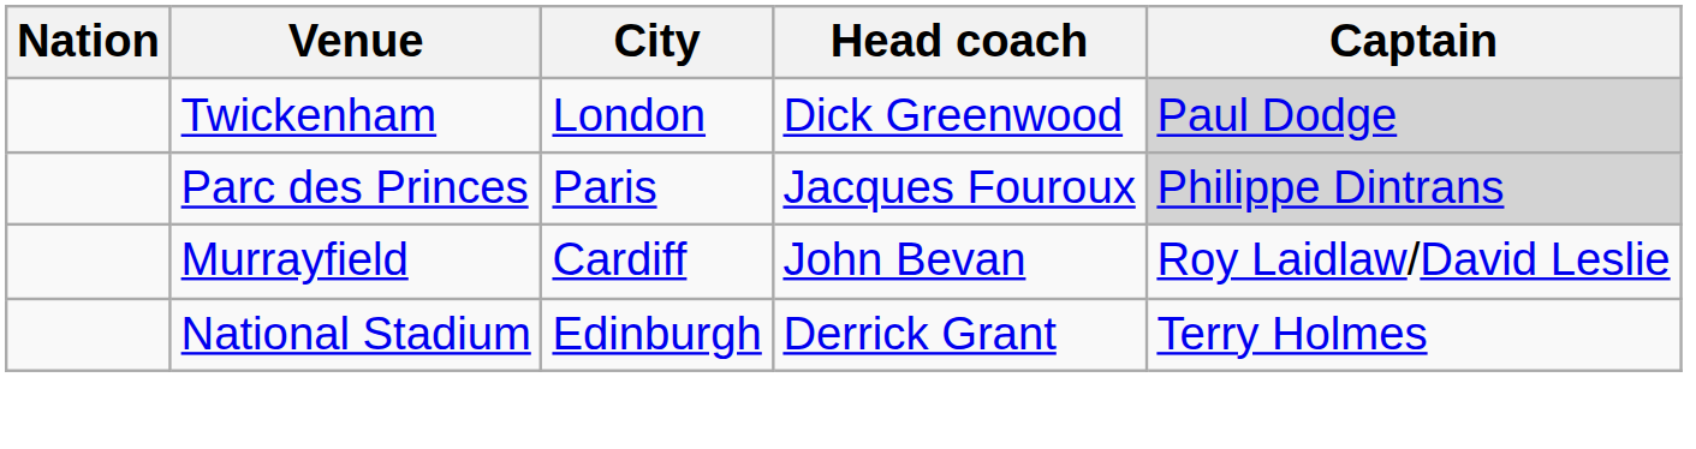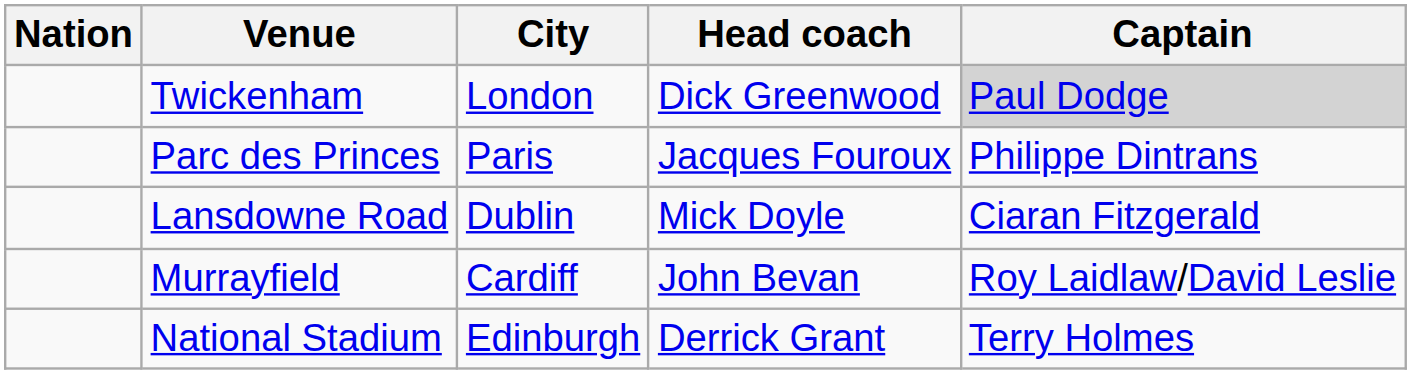Parc des Princes | Captain: lightgrey background -> no background
+ row: Lansdowne Road | Dublin | Mick Doyle | Ciaran Fitzgerald
